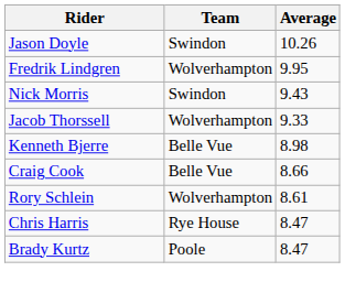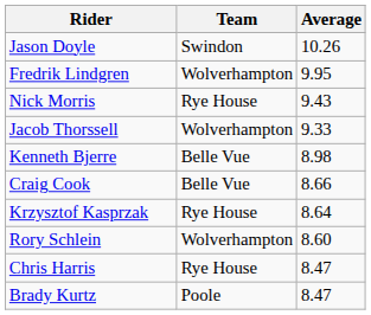Nick Morris | Team: Swindon -> Rye House
+ row: Krzysztof Kasprzak | Rye House | 8.64
Rory Schlein | Average: 8.61 -> 8.60
